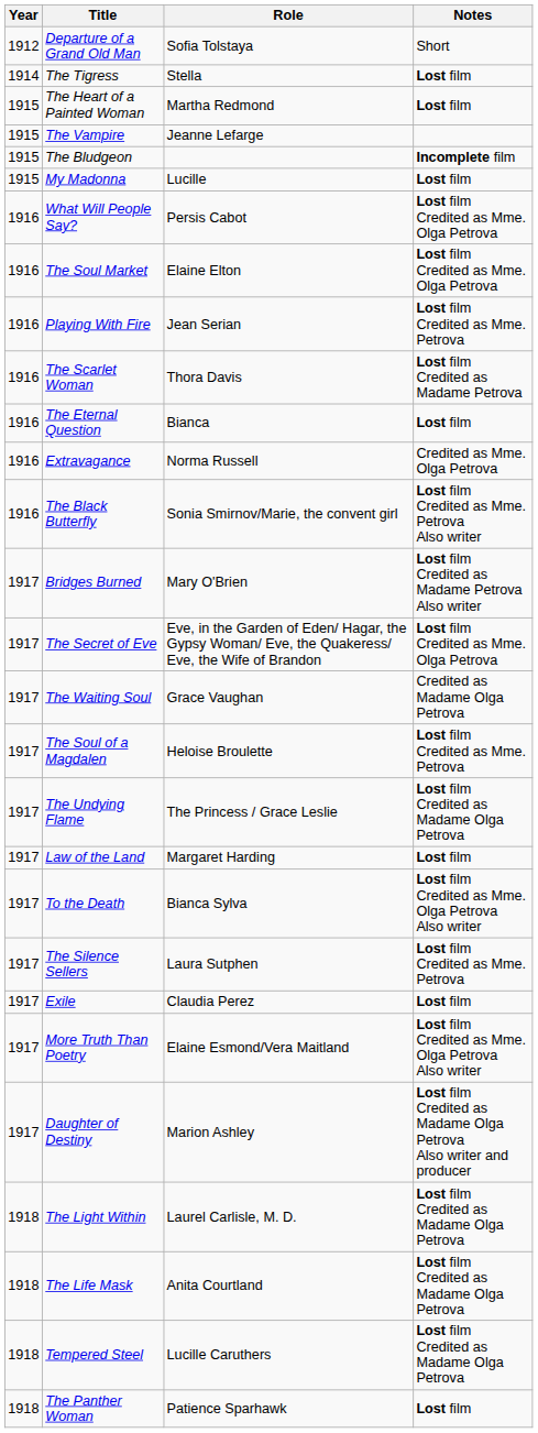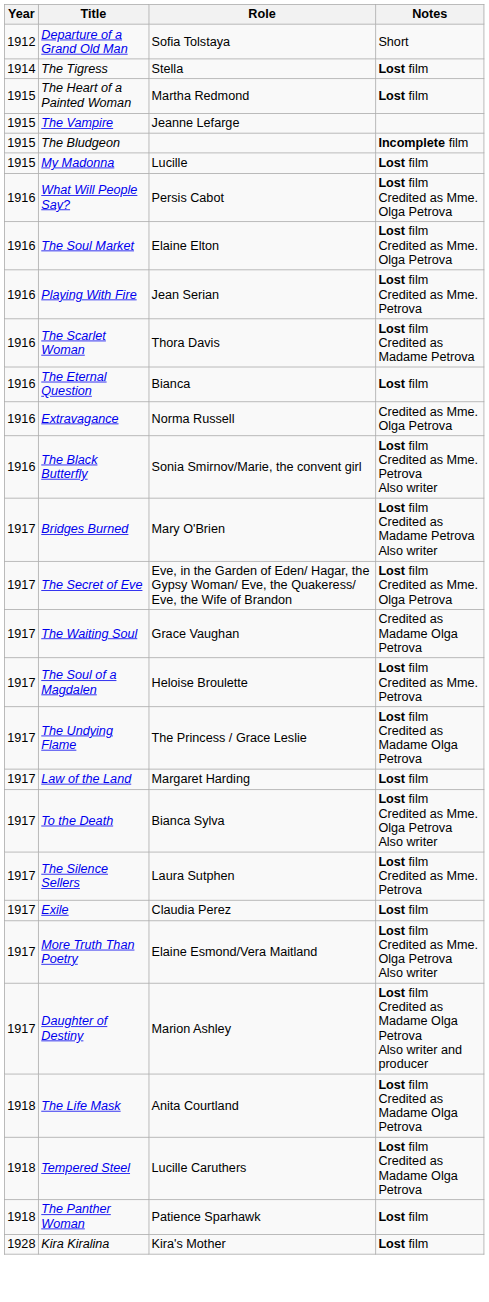- row: 1918 | The Light Within | Laurel Carlisle, M. D. | Lost film Credited as Madame Olga Petrova
+ row: 1928 | Kira Kiralina | Kira's Mother | Lost film
